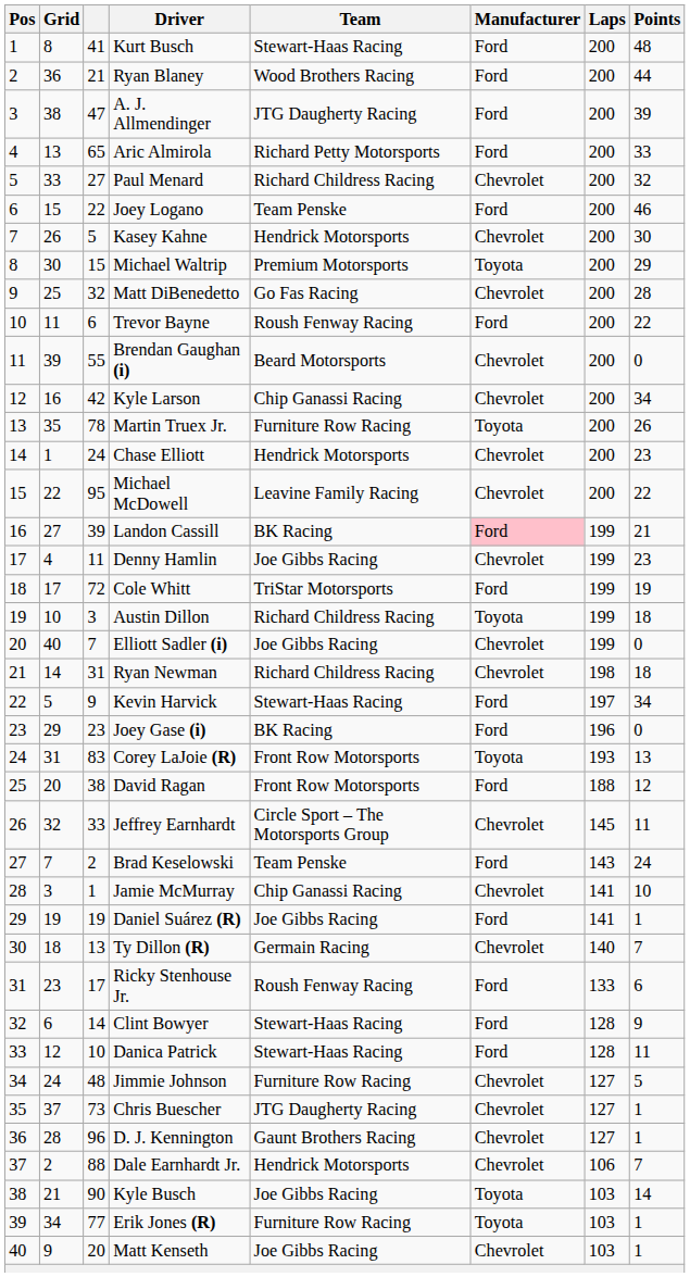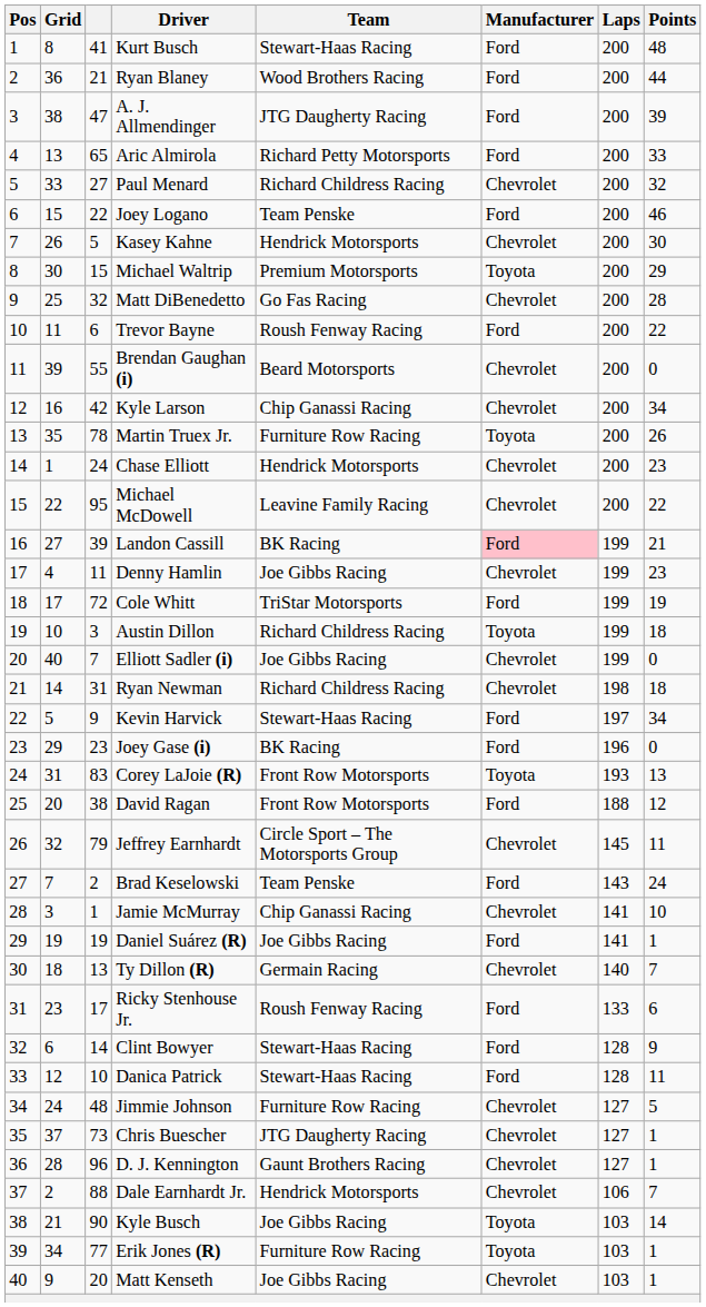Jeffrey Earnhardt | column 3: 33 -> 79
